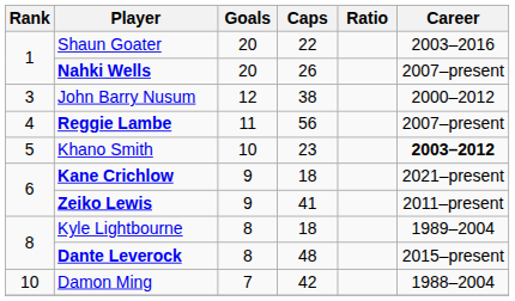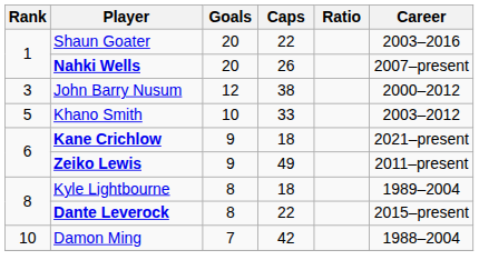- row: 4 | Reggie Lambe | 11 | 56 | 2007–present
Khano Smith | Caps: 23 -> 33
Khano Smith | Career: bold -> normal
Zeiko Lewis | Caps: 41 -> 49
Dante Leverock | Caps: 48 -> 22
